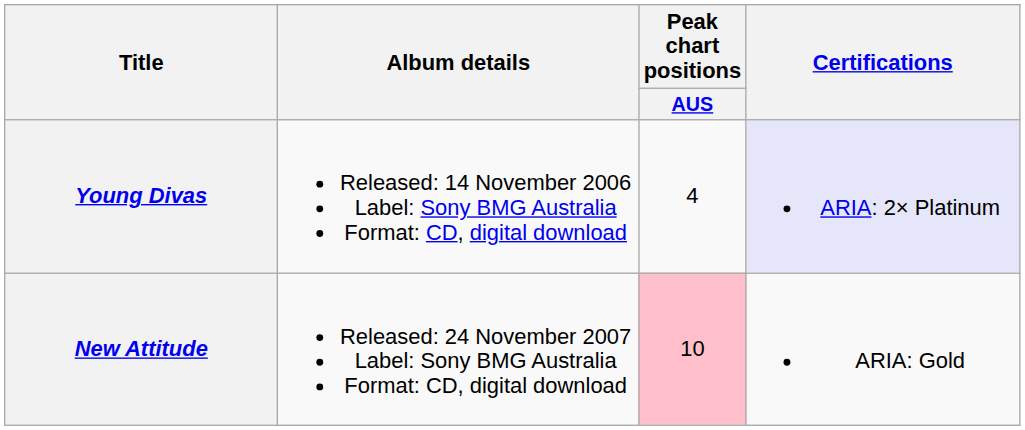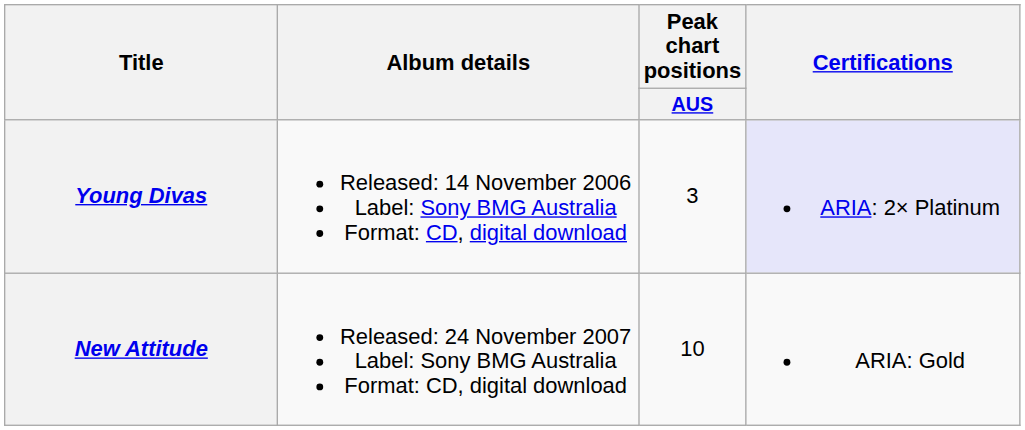Young Divas | Peak chart positions / AUS: 4 -> 3
New Attitude | Peak chart positions / AUS: pink background -> no background
